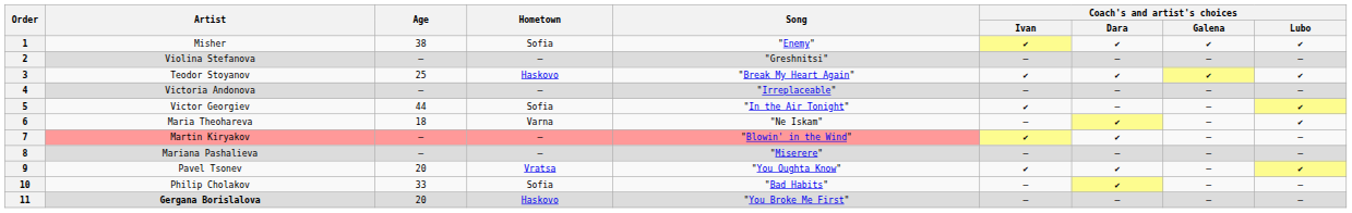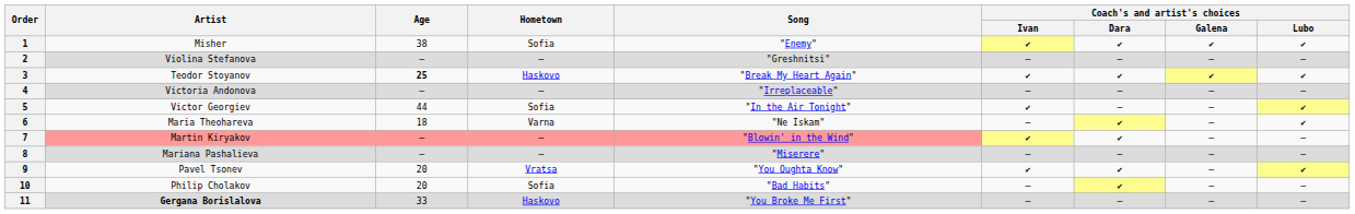3 | Age: normal -> bold
10 | Age: 33 -> 20
11 | Age: 20 -> 33
